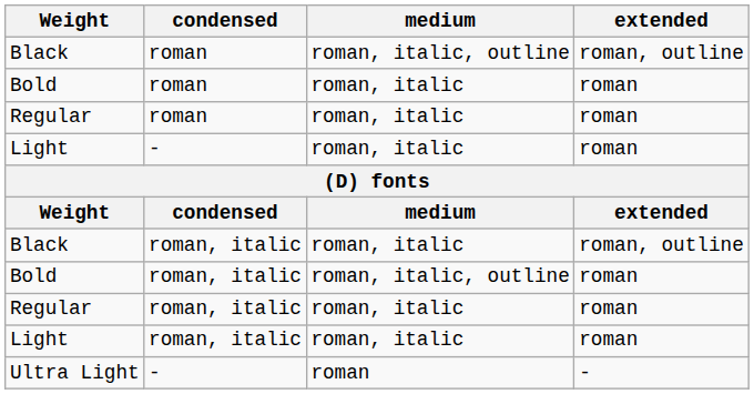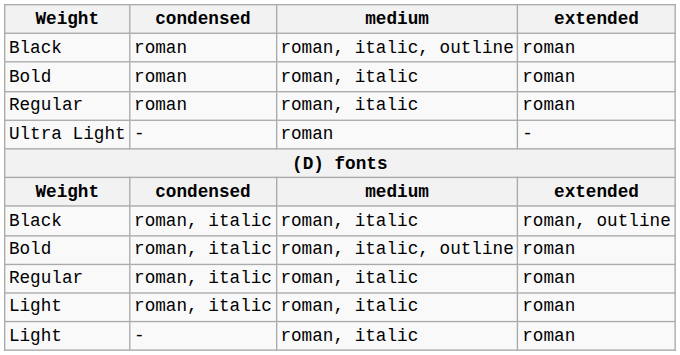Black / roman | extended: roman, outline -> roman
rows swapped: Light / - <-> Ultra Light
